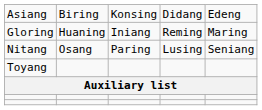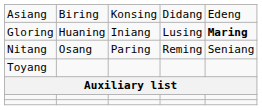Gloring | column 4: Reming -> Lusing
Gloring | column 5: normal -> bold
Nitang | column 4: Lusing -> Reming
